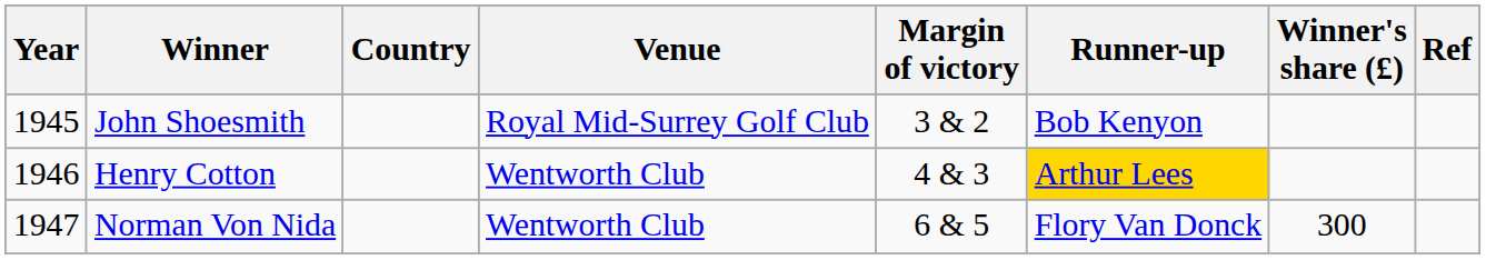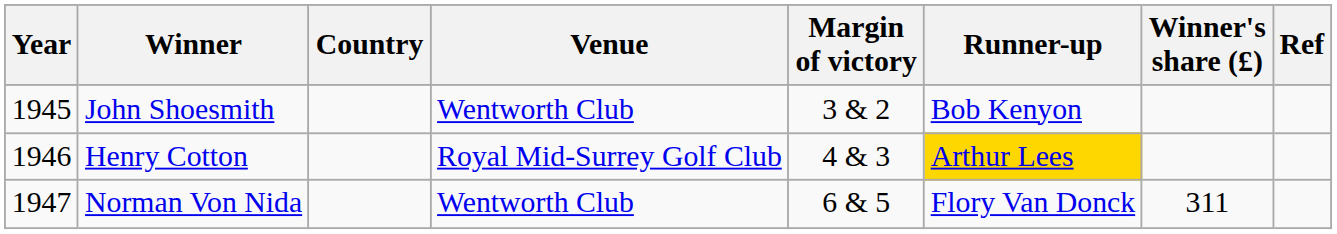John Shoesmith | Venue: Royal Mid-Surrey Golf Club -> Wentworth Club
Henry Cotton | Venue: Wentworth Club -> Royal Mid-Surrey Golf Club
Norman Von Nida | Winner's share (£): 300 -> 311
